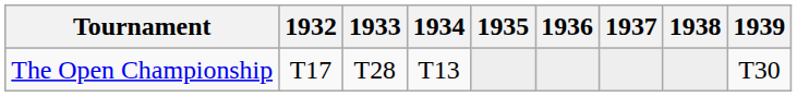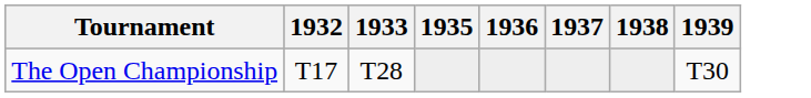- column: 1934 | T13
